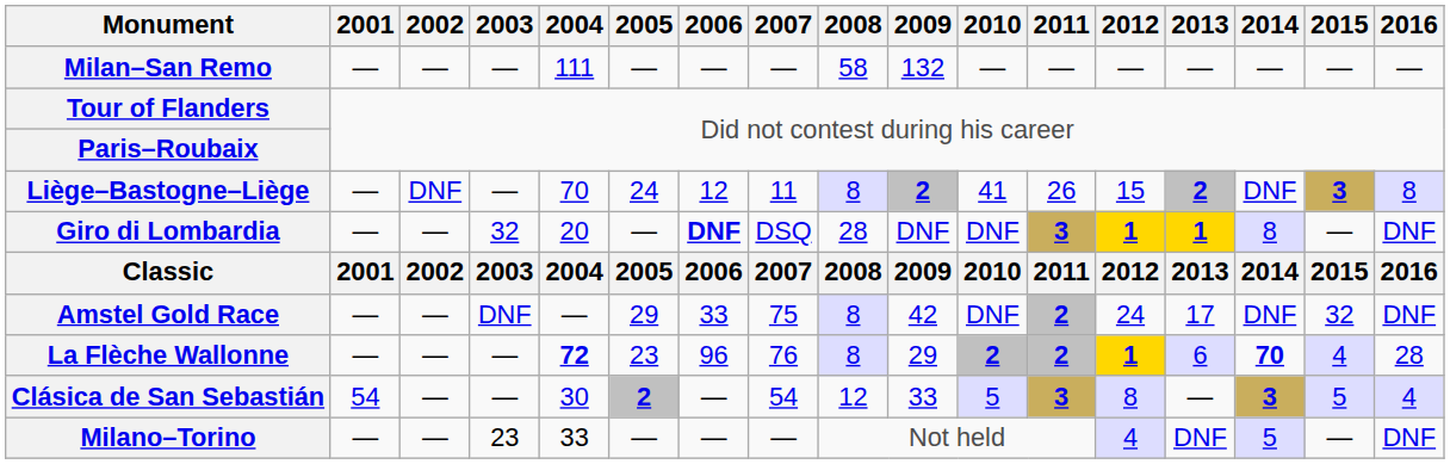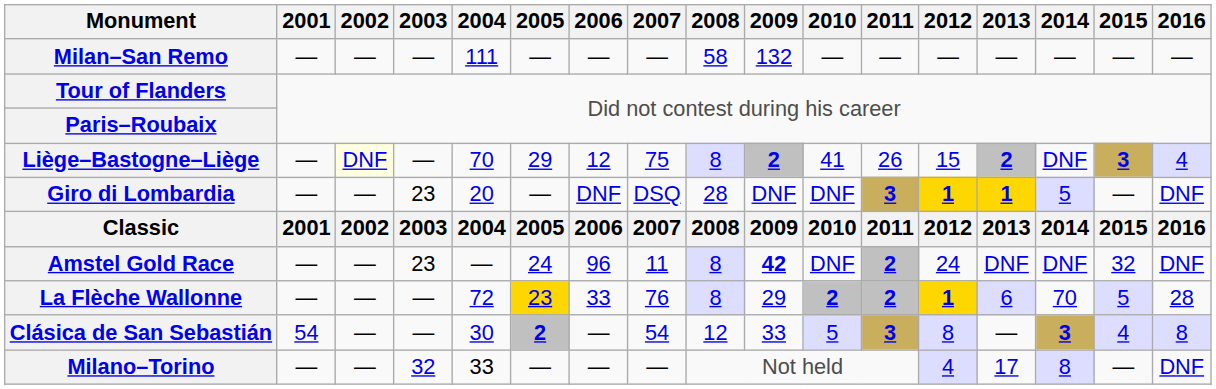Liège–Bastogne–Liège | 2002: no background -> lightyellow background
Liège–Bastogne–Liège | 2005: 24 -> 29
Liège–Bastogne–Liège | 2007: 11 -> 75
Liège–Bastogne–Liège | 2016: 8 -> 4
Giro di Lombardia | 2003: 32 -> 23
Giro di Lombardia | 2006: bold -> normal
Giro di Lombardia | 2014: 8 -> 5
Amstel Gold Race | 2003: DNF -> 23
Amstel Gold Race | 2005: 29 -> 24
Amstel Gold Race | 2006: 33 -> 96
Amstel Gold Race | 2007: 75 -> 11
Amstel Gold Race | 2009: normal -> bold
Amstel Gold Race | 2013: 17 -> DNF
La Flèche Wallonne | 2004: bold -> normal
La Flèche Wallonne | 2005: no background -> gold background
La Flèche Wallonne | 2006: 96 -> 33
La Flèche Wallonne | 2014: bold -> normal
La Flèche Wallonne | 2015: 4 -> 5
Clásica de San Sebastián | 2015: 5 -> 4
Clásica de San Sebastián | 2016: 4 -> 8
Milano–Torino | 2003: 23 -> 32
Milano–Torino | 2013: DNF -> 17
Milano–Torino | 2014: 5 -> 8
